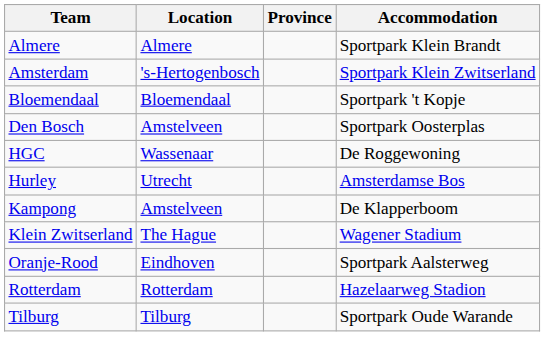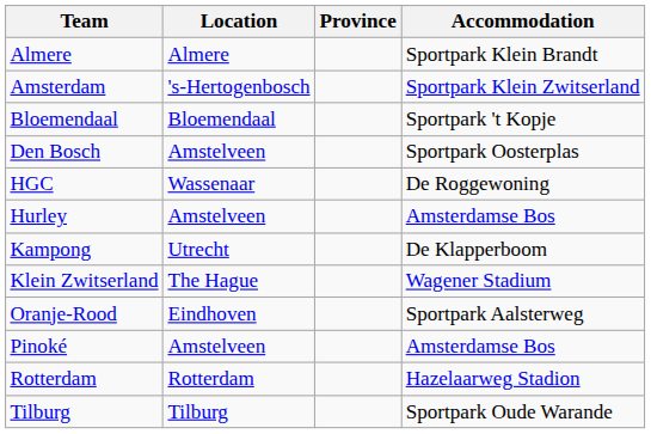Hurley | Location: Utrecht -> Amstelveen
Kampong | Location: Amstelveen -> Utrecht
+ row: Pinoké | Amstelveen | Amsterdamse Bos
